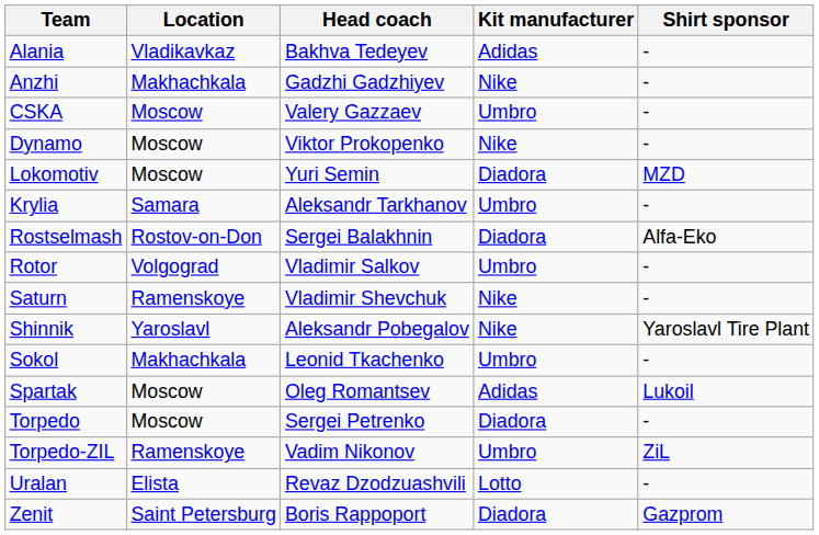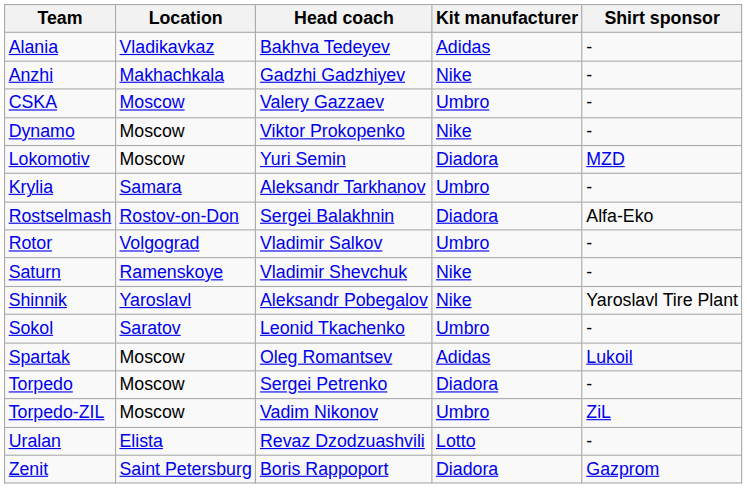Sokol | Location: Makhachkala -> Saratov
Torpedo-ZIL | Location: Ramenskoye -> Moscow
